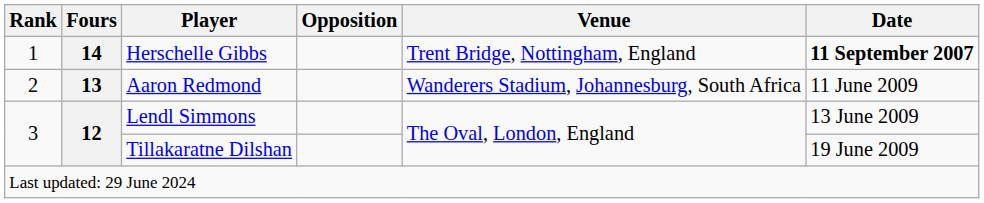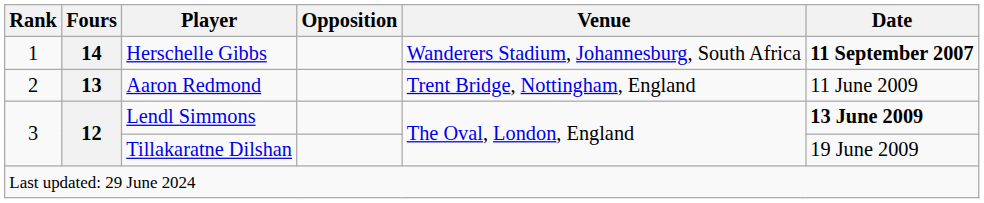Herschelle Gibbs | Venue: Trent Bridge, Nottingham, England -> Wanderers Stadium, Johannesburg, South Africa
Aaron Redmond | Venue: Wanderers Stadium, Johannesburg, South Africa -> Trent Bridge, Nottingham, England
Lendl Simmons | Date: normal -> bold
